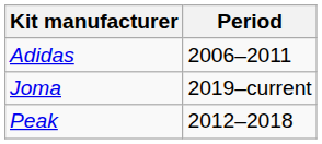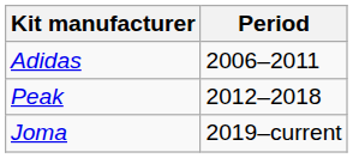rows swapped: Peak <-> Joma
